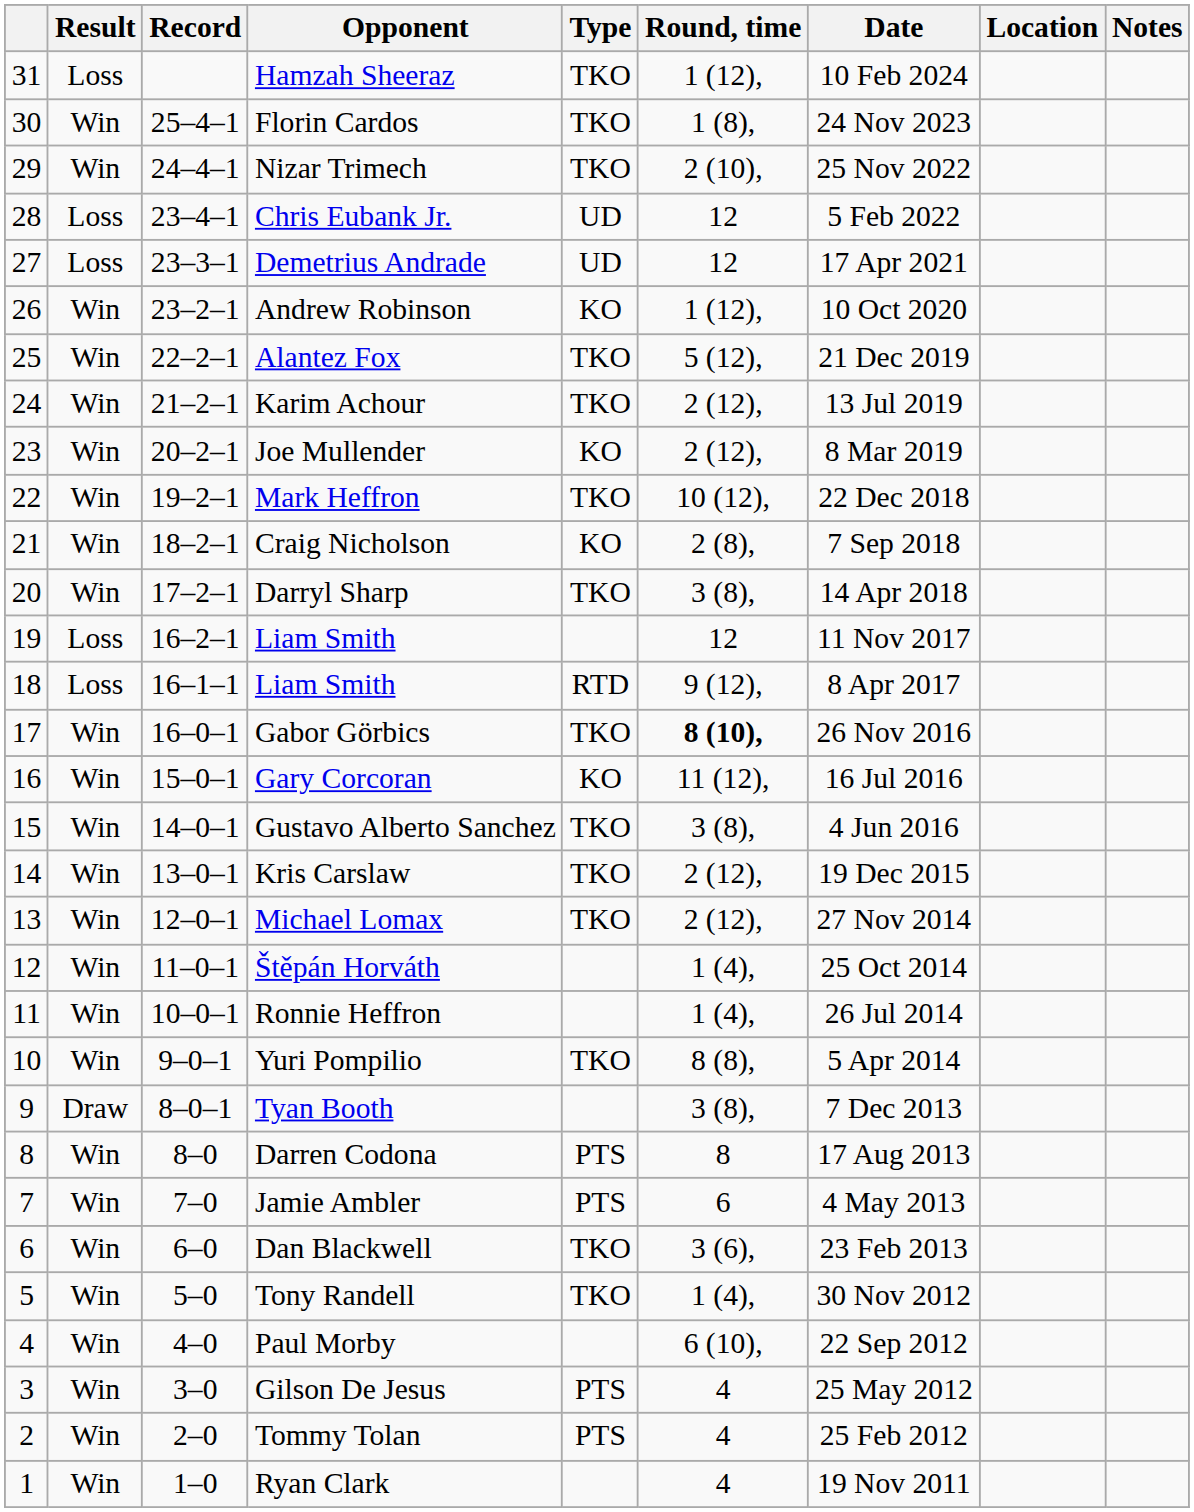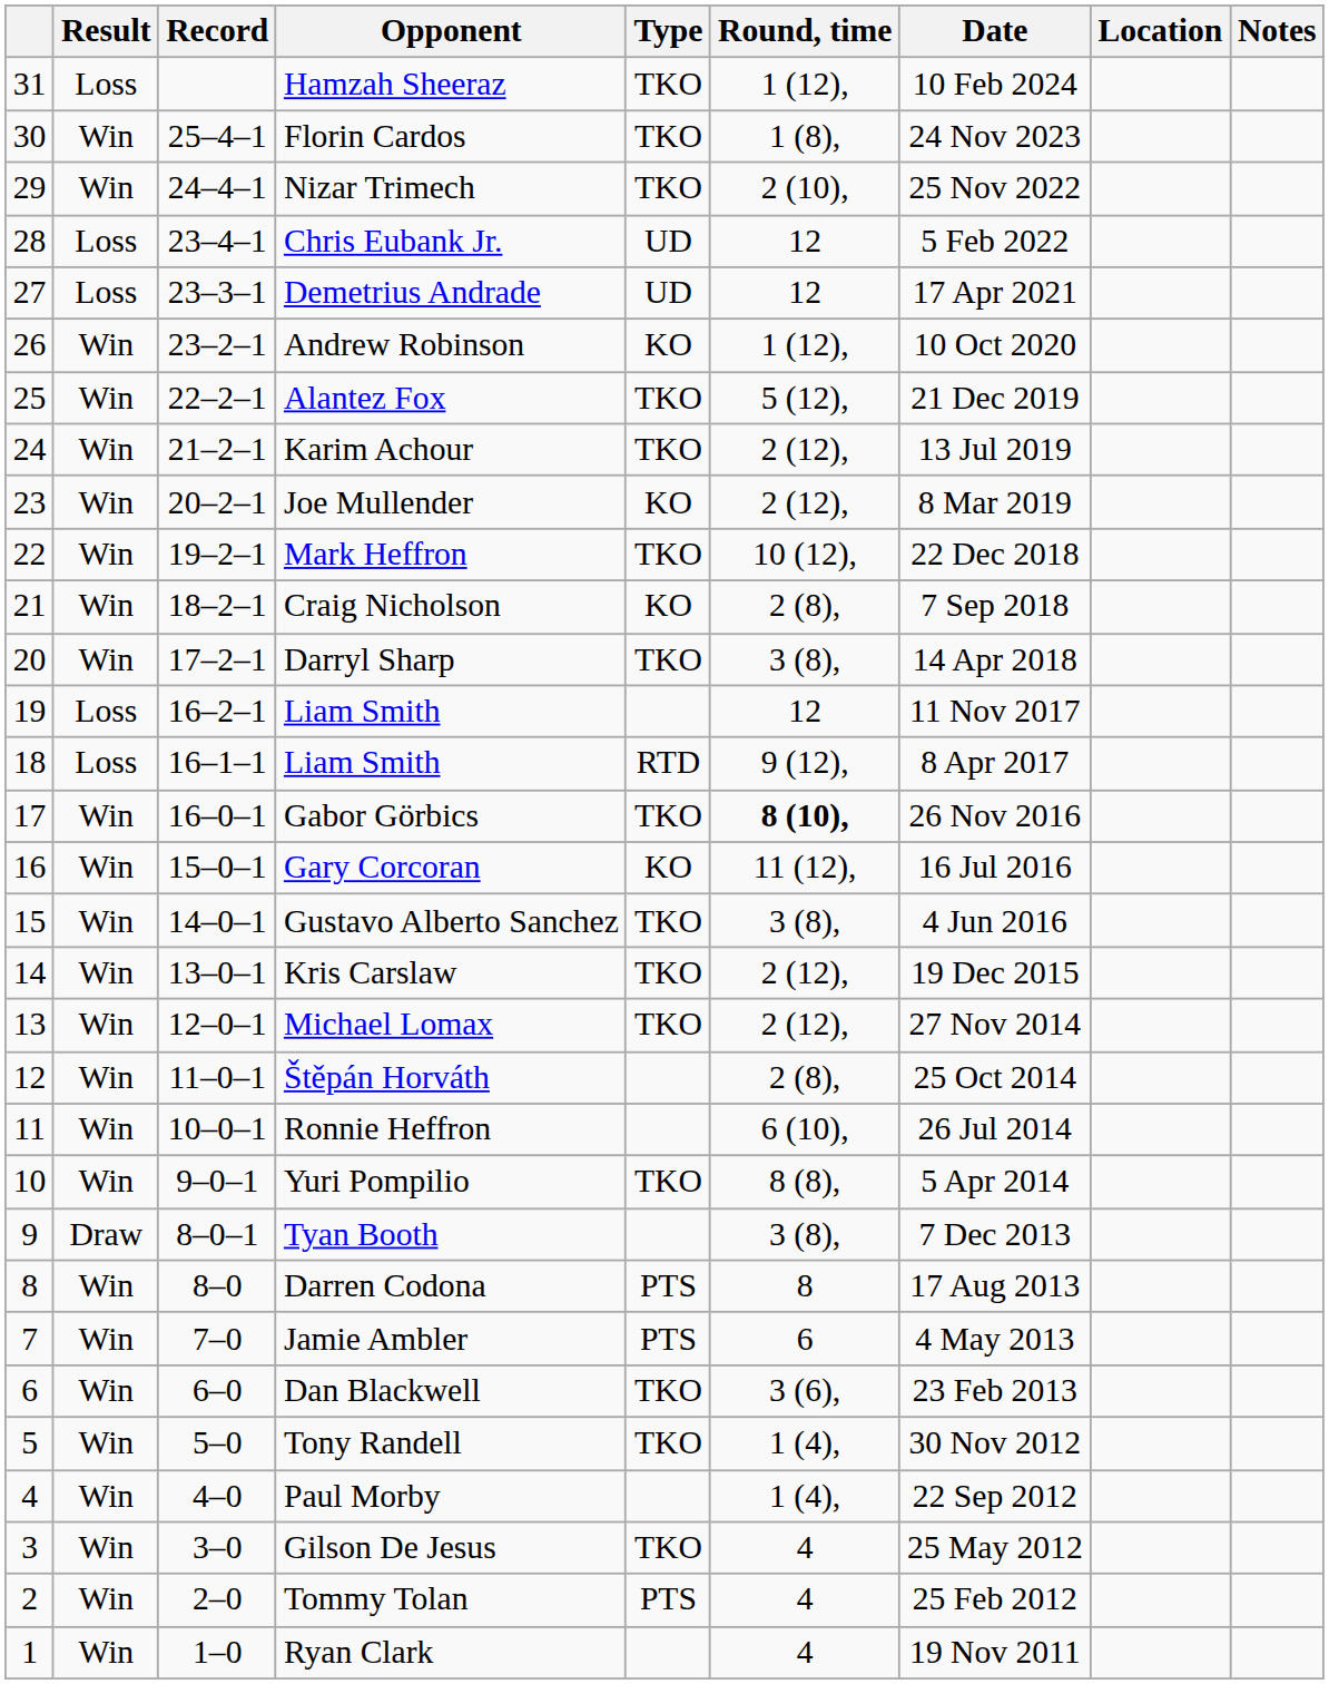Štěpán Horváth | Round, time: 1 (4), -> 2 (8),
Ronnie Heffron | Round, time: 1 (4), -> 6 (10),
Paul Morby | Round, time: 6 (10), -> 1 (4),
Gilson De Jesus | Type: PTS -> TKO
